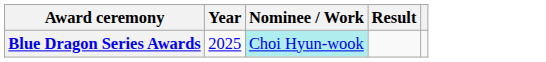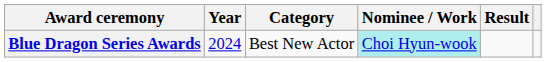+ column: Category | Best New Actor
Blue Dragon Series Awards | Year: 2025 -> 2024
